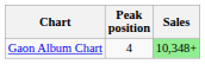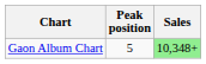Gaon Album Chart | Peak position: 4 -> 5
